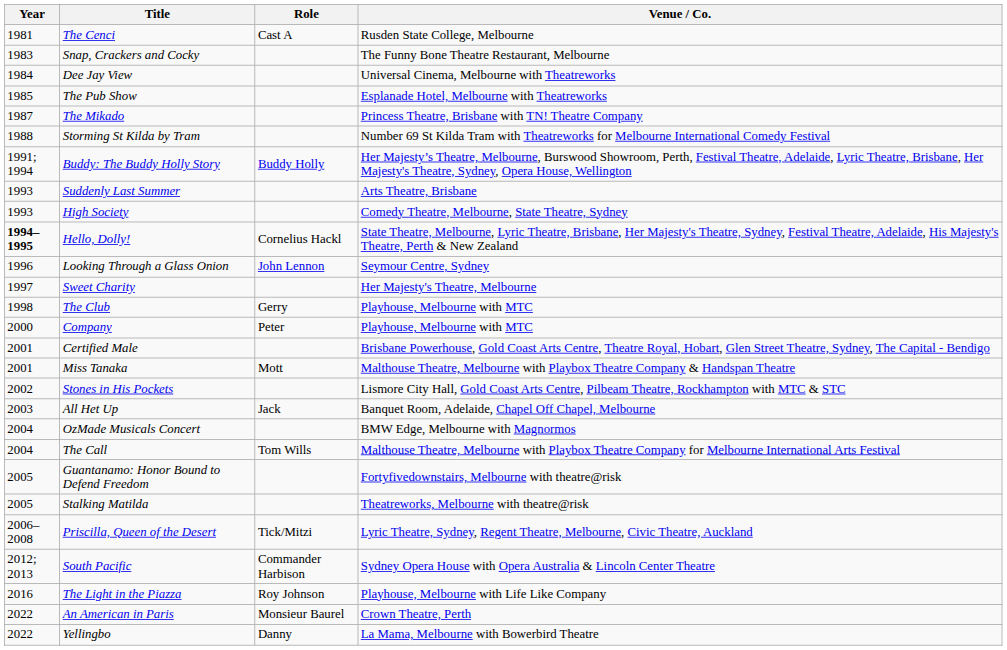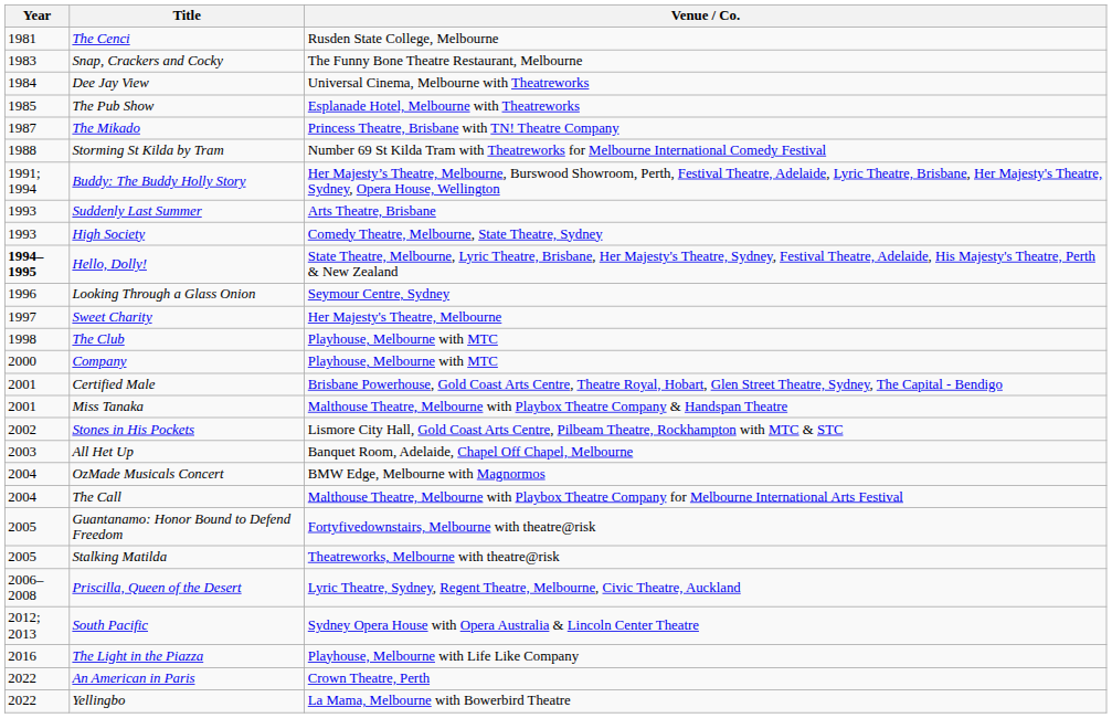- column: Role | Cast A | Buddy Holly | Cornelius Hackl | John Lennon | Gerry | Peter | Mott | Jack | Tom Wills | Tick/Mitzi | Commander Harbison | Roy Johnson | Monsieur Baurel | Danny
